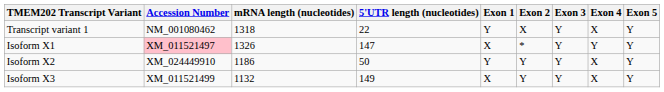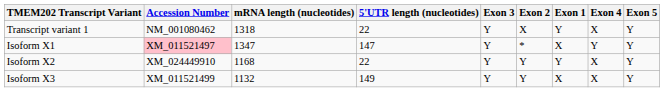columns swapped: Exon 1 <-> Exon 3
Isoform X1 | mRNA length (nucleotides): 1326 -> 1347
Isoform X2 | mRNA length (nucleotides): 1186 -> 1168
Isoform X2 | 5'UTR length (nucleotides): 50 -> 22
